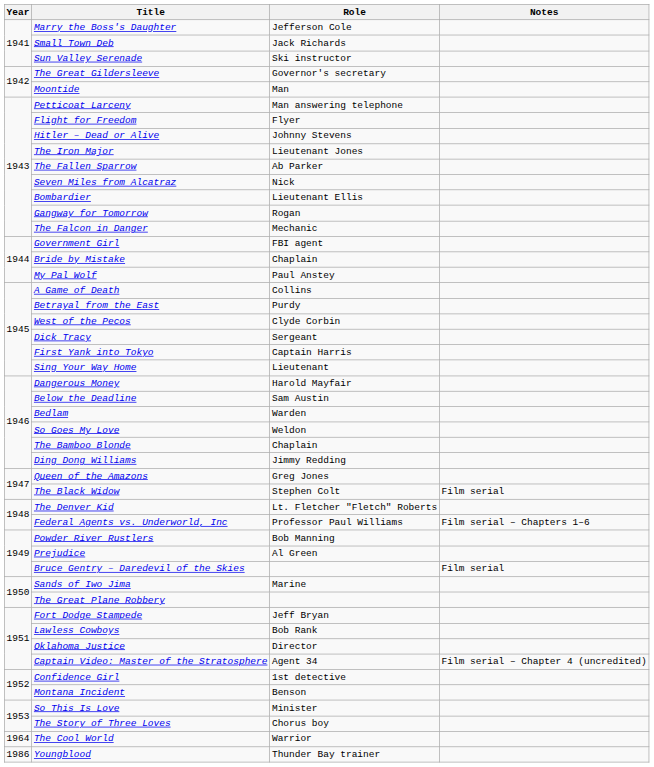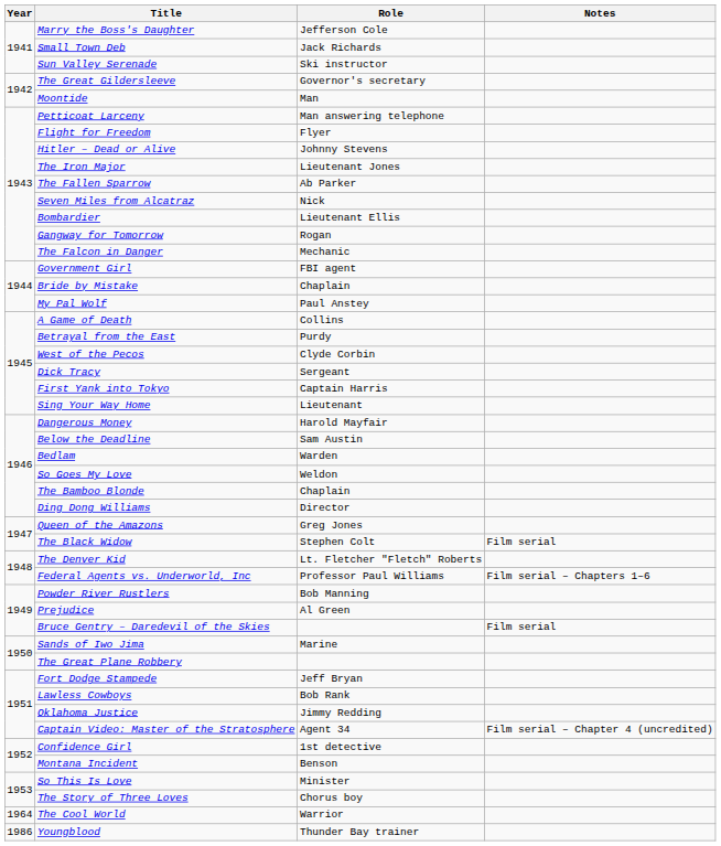Ding Dong Williams | Role: Jimmy Redding -> Director
Oklahoma Justice | Role: Director -> Jimmy Redding
